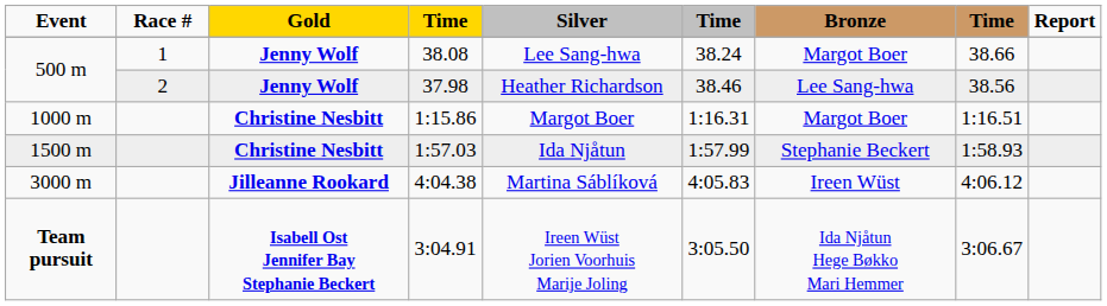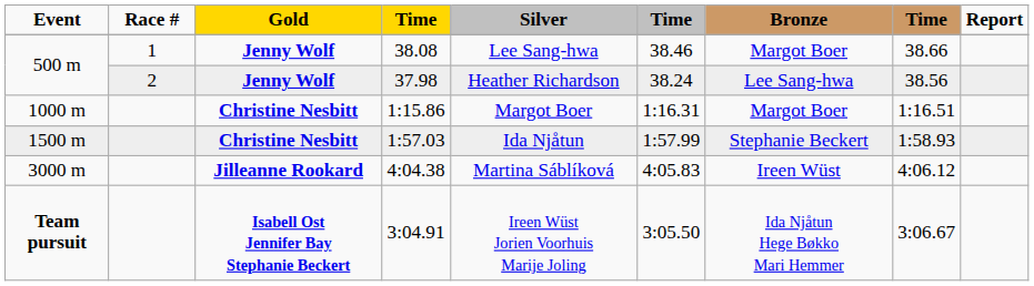38.08 | column 6: 38.24 -> 38.46
37.98 | column 6: 38.46 -> 38.24
